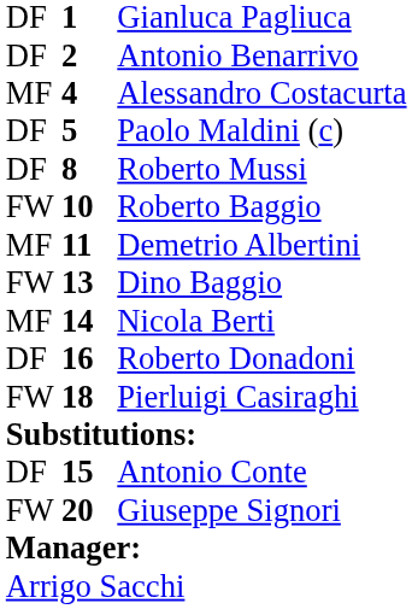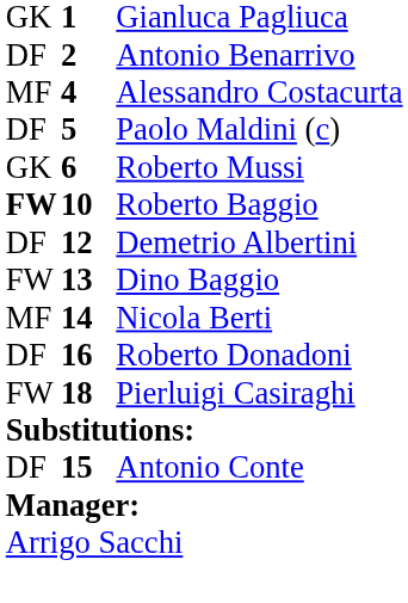Gianluca Pagliuca | column 1: DF -> GK
Roberto Mussi | column 1: DF -> GK
Roberto Mussi | column 2: 8 -> 6
Roberto Baggio | column 1: normal -> bold
Demetrio Albertini | column 1: MF -> DF
Demetrio Albertini | column 2: 11 -> 12
- row: FW | 20 | Giuseppe Signori
